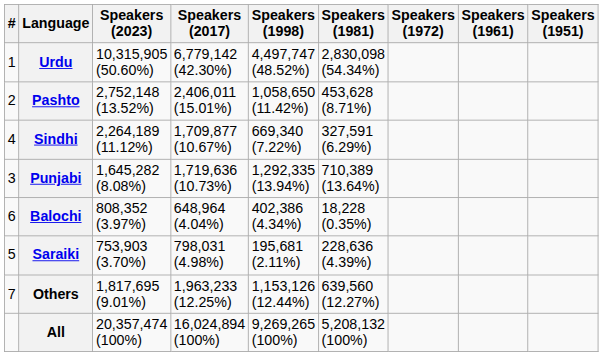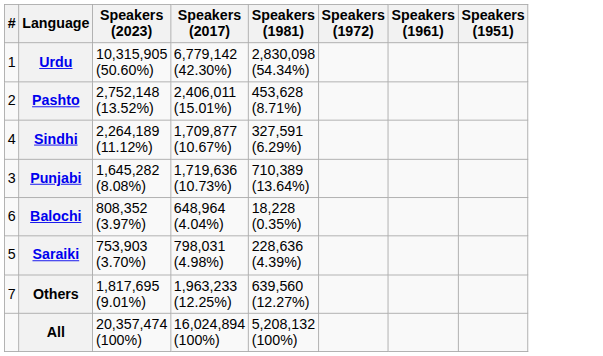- column: Speakers (1998) | 4,497,747 (48.52%) | 1,058,650 (11.42%) | 669,340 (7.22%) | 1,292,335 (13.94%) | 402,386 (4.34%) | 195,681 (2.11%) | 1,153,126 (12.44%) | 9,269,265 (100%)
